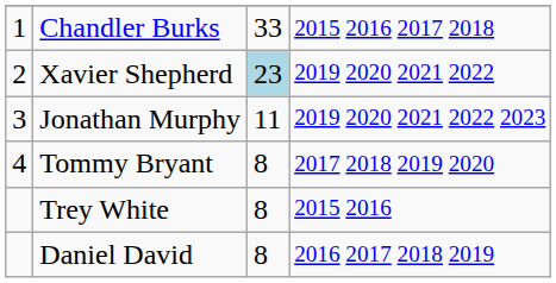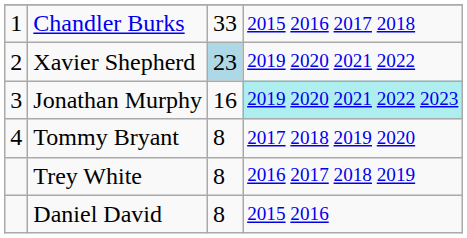Jonathan Murphy | column 3: 11 -> 16
Jonathan Murphy | column 4: no background -> paleturquoise background
Trey White | column 4: 2015 2016 -> 2016 2017 2018 2019
Daniel David | column 4: 2016 2017 2018 2019 -> 2015 2016
